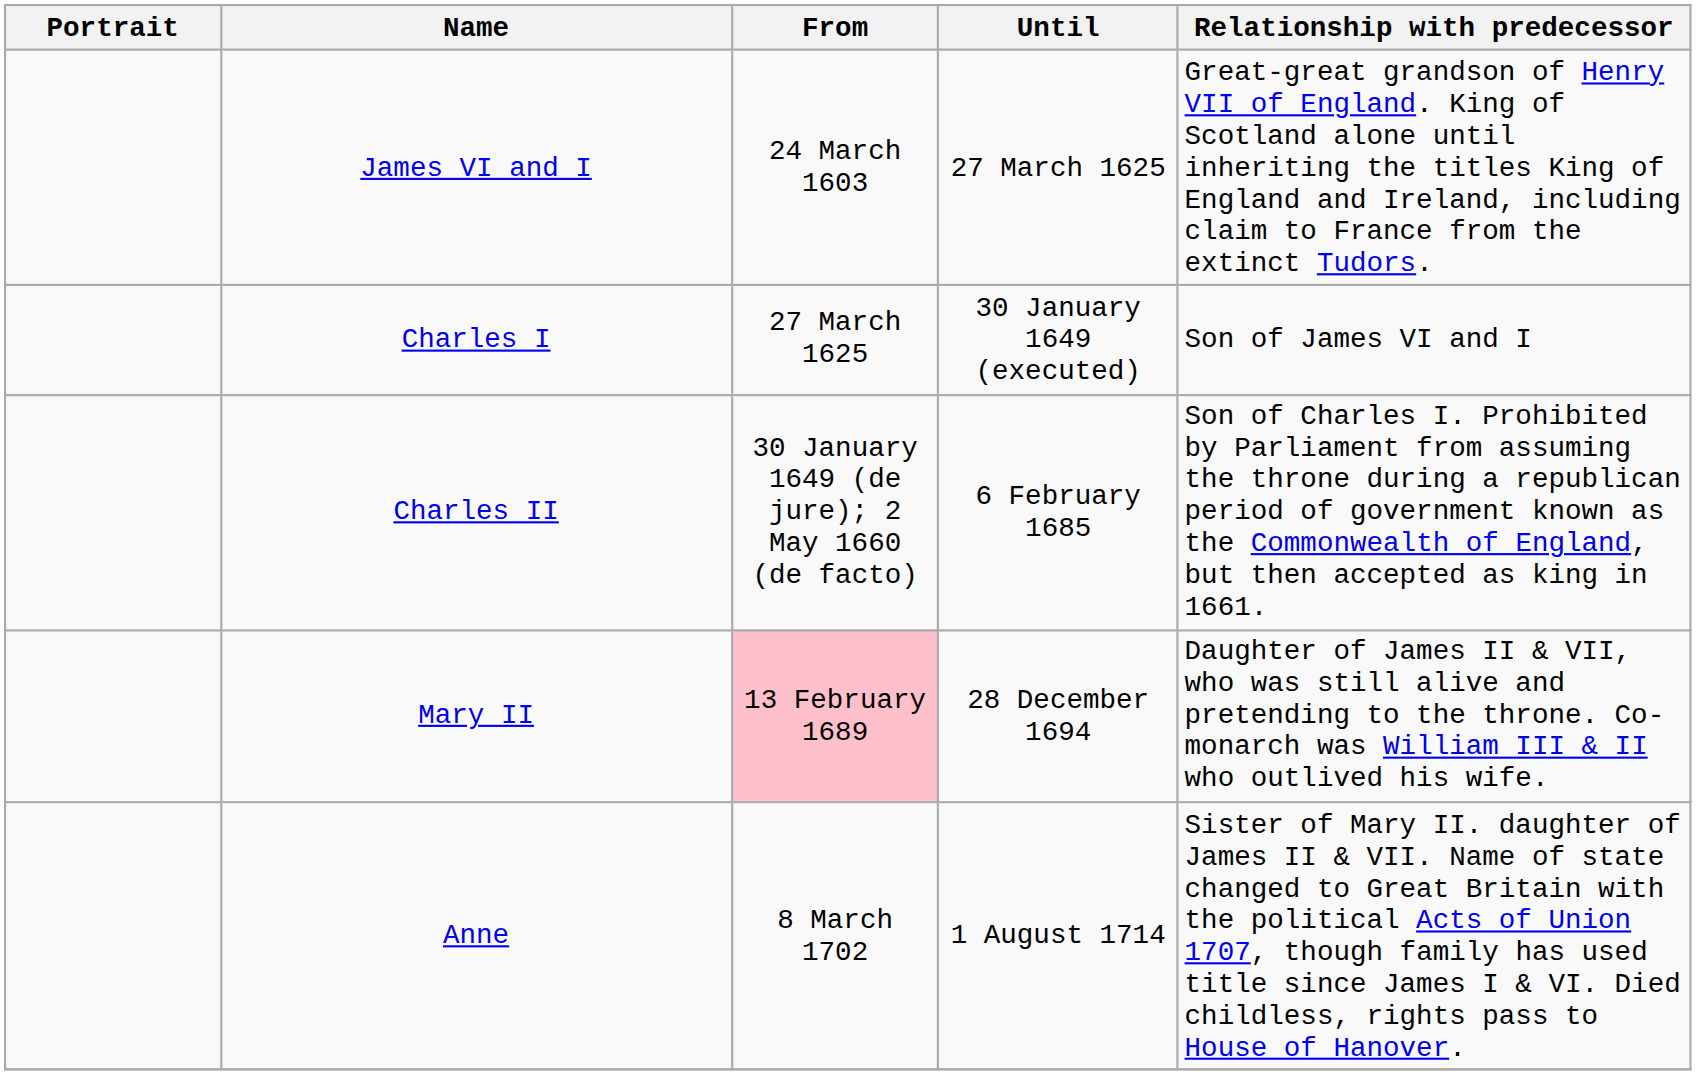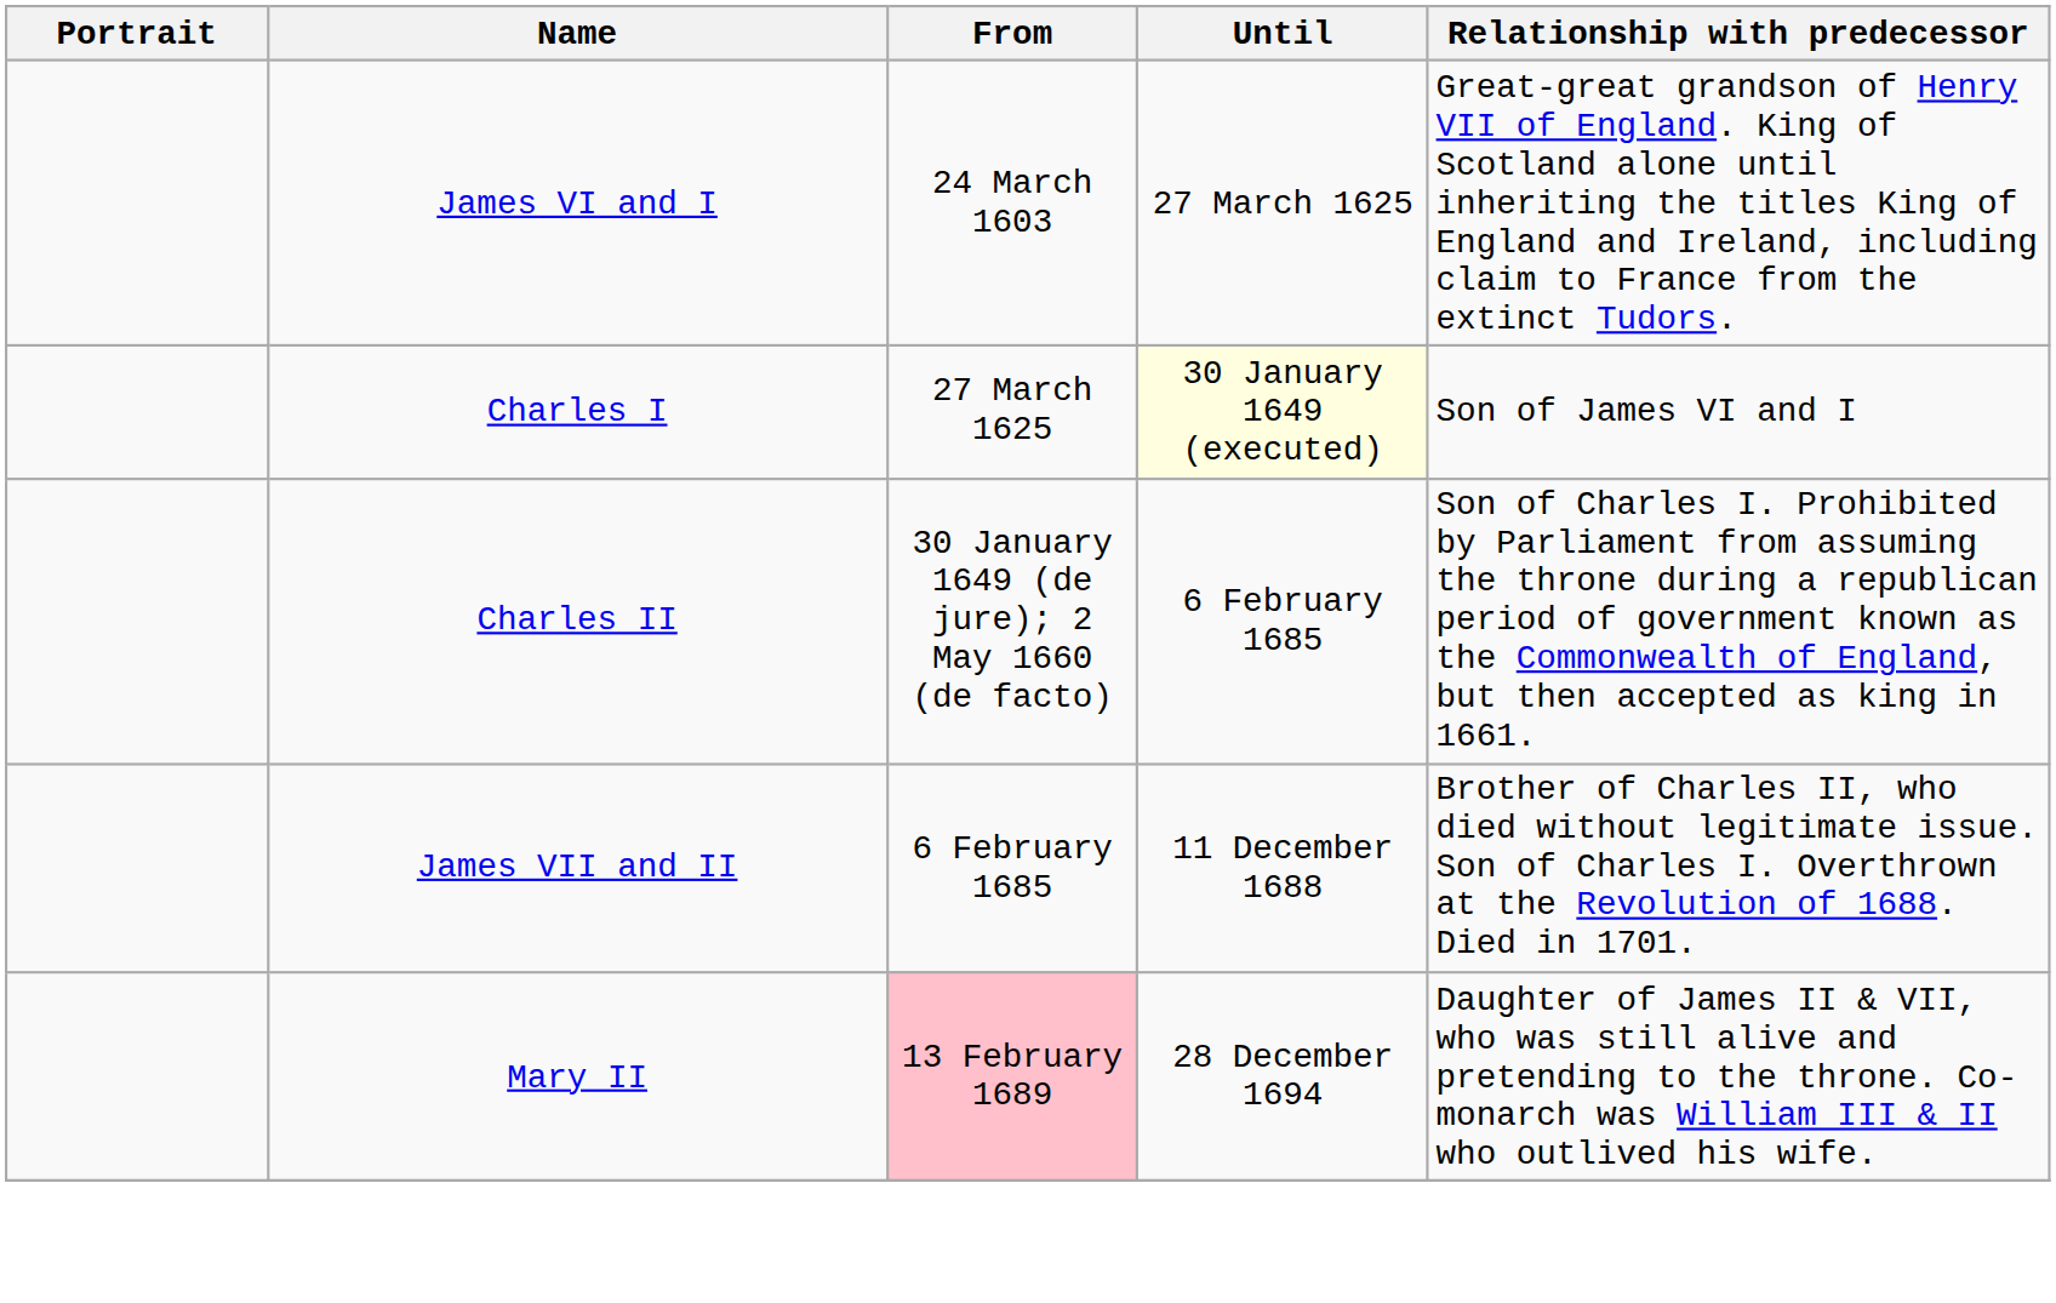Charles I | Until: no background -> lightyellow background
+ row: James VII and II | 6 February 1685 | 11 December 1688 | Brother of Charles II, who died without legitimate issue. Son of Charles I. Overthrown at the Revolution of 1688. Died in 1701.
- row: Anne | 8 March 1702 | 1 August 1714 | Sister of Mary II. daughter of James II & VII. Name of state changed to Great Britain with the political Acts of Union 1707, though family has used title since James I & VI. Died childless, rights pass to House of Hanover.
